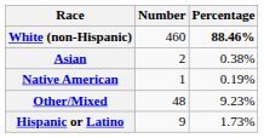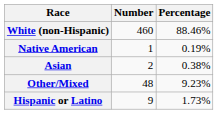White (non-Hispanic) | Percentage: bold -> normal
rows swapped: Native American <-> Asian
